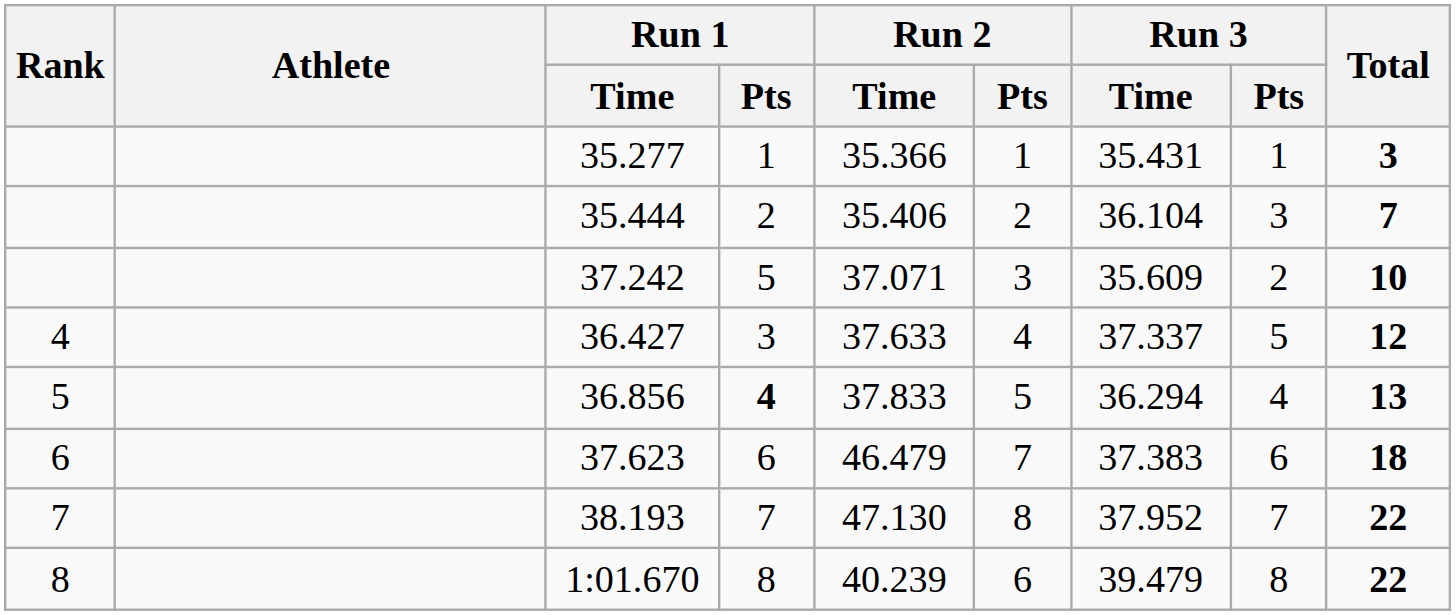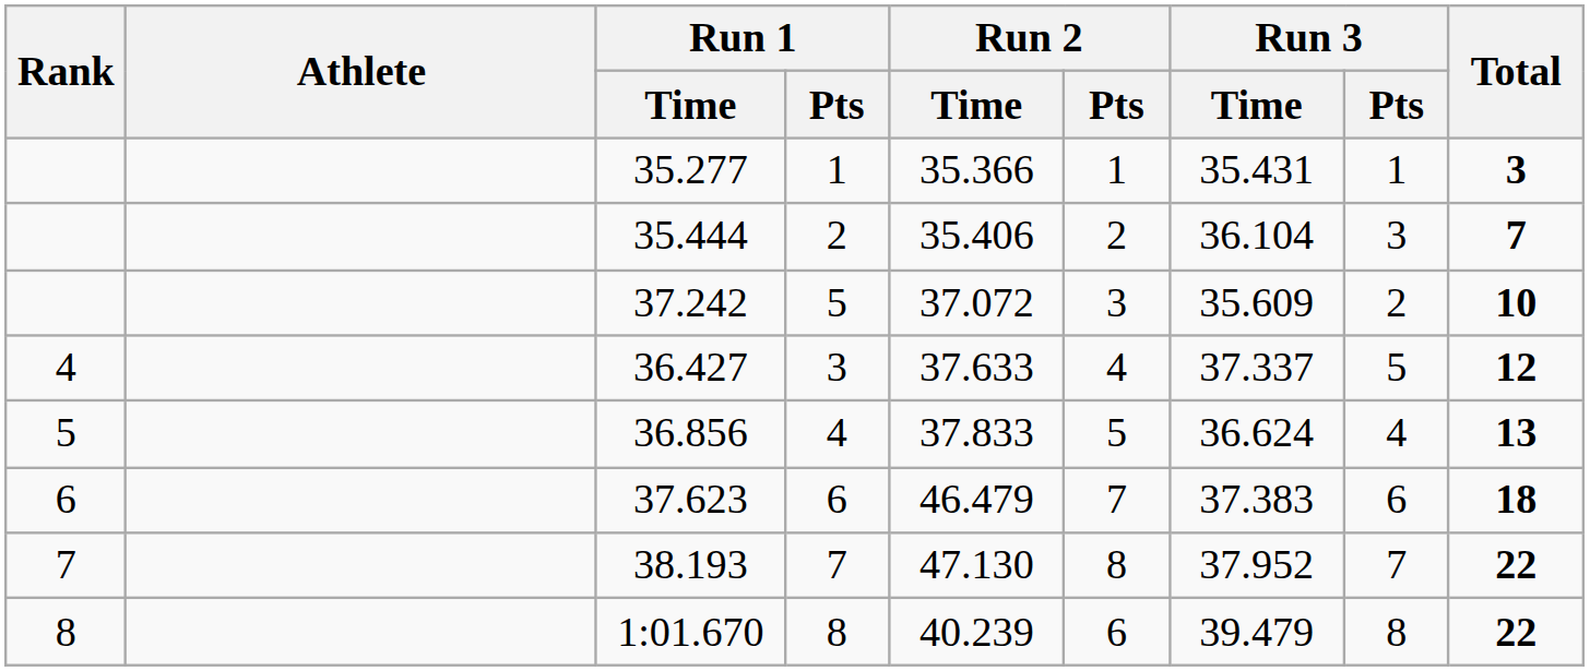37.242 | Run 2 / Time: 37.071 -> 37.072
36.856 | Run 1 / Pts: bold -> normal
36.856 | Run 3 / Time: 36.294 -> 36.624
